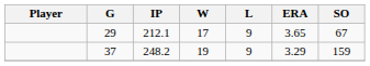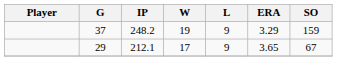rows swapped: 37 <-> 29
